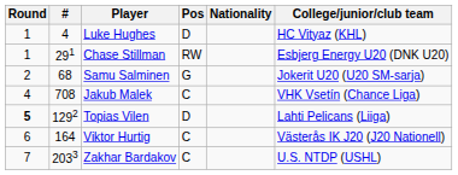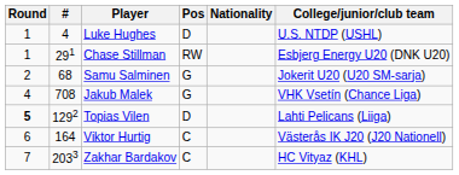Luke Hughes | College/junior/club team: HC Vityaz (KHL) -> U.S. NTDP (USHL)
Jakub Malek | Pos: C -> G
Zakhar Bardakov | College/junior/club team: U.S. NTDP (USHL) -> HC Vityaz (KHL)
